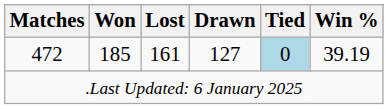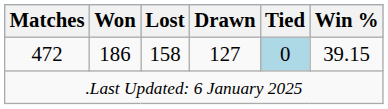472 | Won: 185 -> 186
472 | Lost: 161 -> 158
472 | Win %: 39.19 -> 39.15
